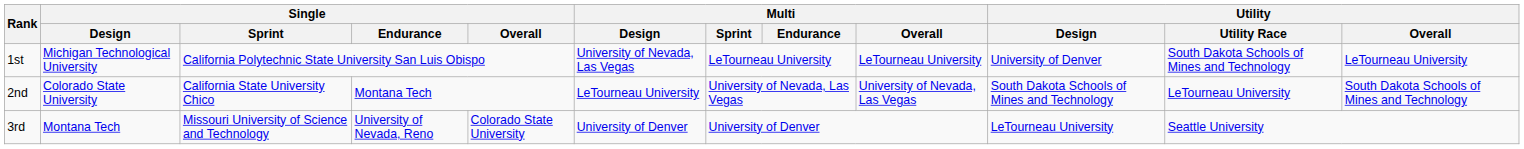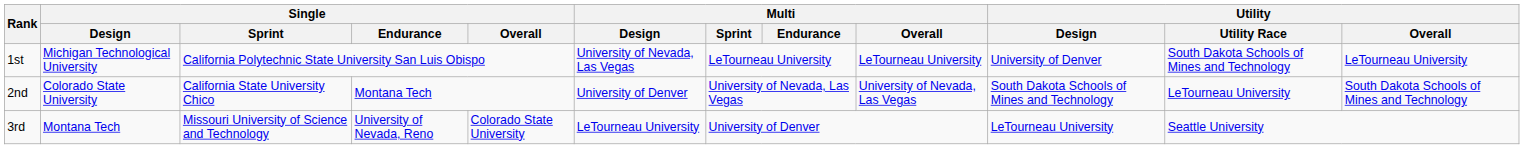2nd | Multi / Design: LeTourneau University -> University of Denver
3rd | Multi / Design: University of Denver -> LeTourneau University
